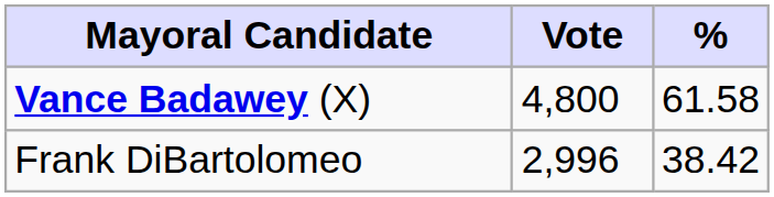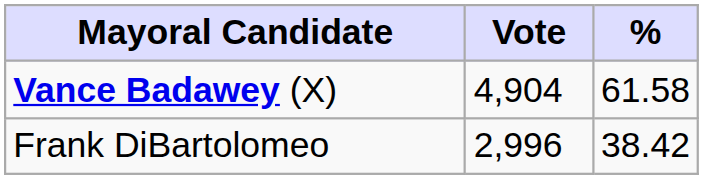Vance Badawey (X) | Vote: 4,800 -> 4,904
